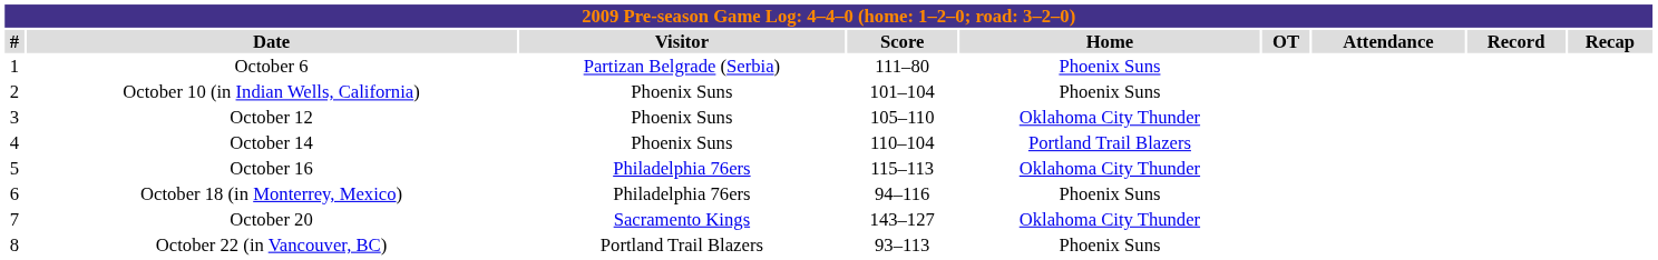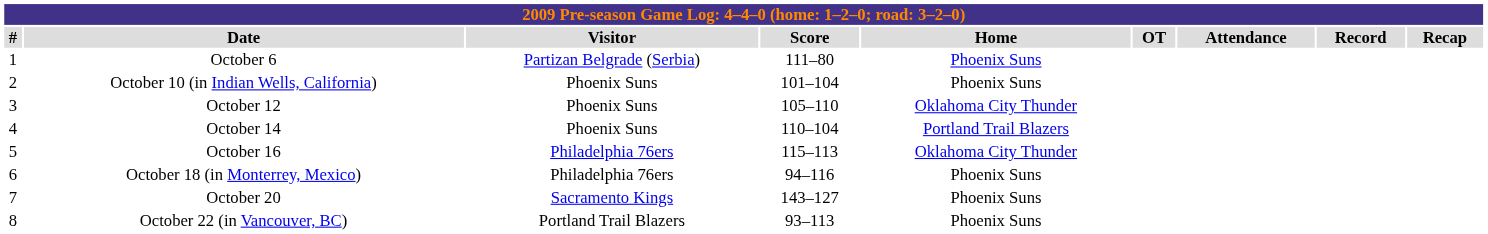October 20 | Home: Oklahoma City Thunder -> Phoenix Suns
